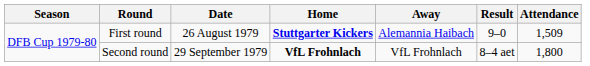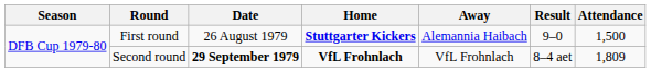First round | Attendance: 1,509 -> 1,500
Second round | Date: normal -> bold
Second round | Attendance: 1,800 -> 1,809
